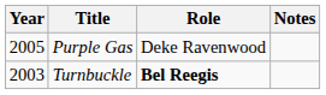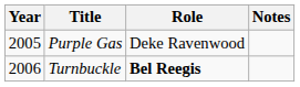Turnbuckle | Year: 2003 -> 2006
